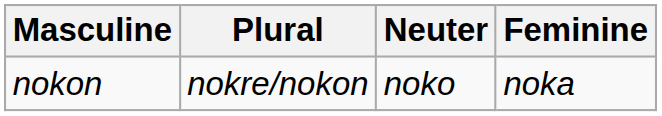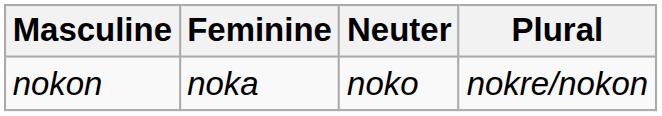columns swapped: Feminine <-> Plural
